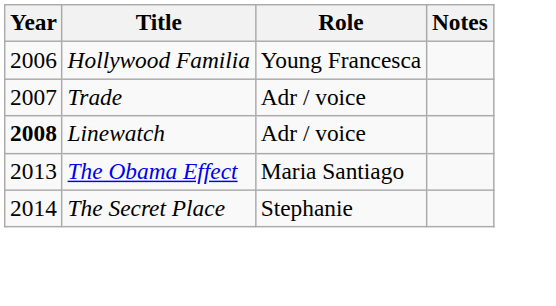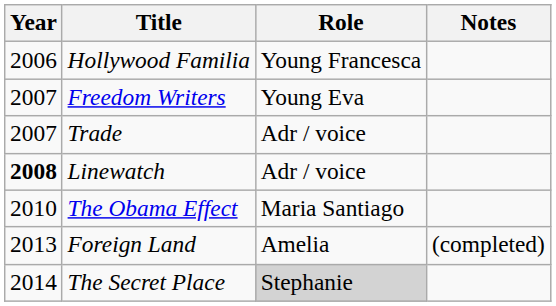+ row: 2007 | Freedom Writers | Young Eva
The Obama Effect | Year: 2013 -> 2010
+ row: 2013 | Foreign Land | Amelia | (completed)
The Secret Place | Role: no background -> lightgrey background
